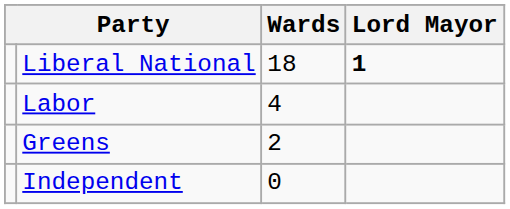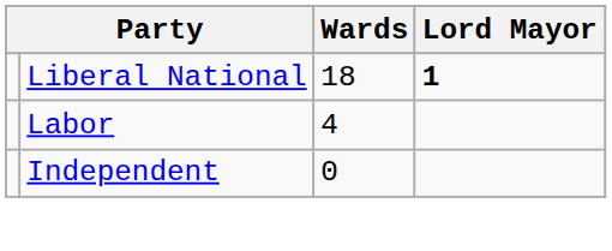- row: Greens | 2
